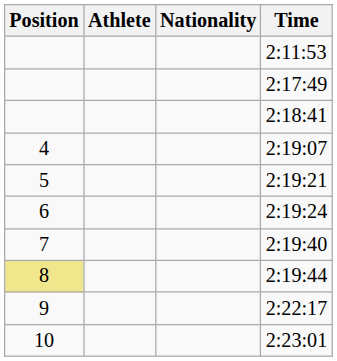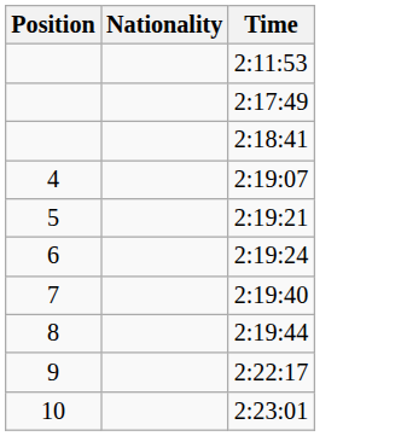- column: Athlete
2:19:44 | Position: khaki background -> no background
